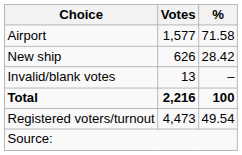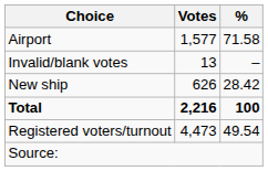rows swapped: New ship <-> Invalid/blank votes
